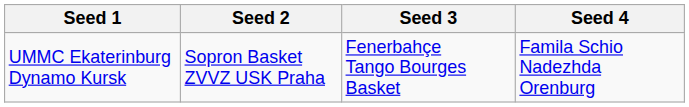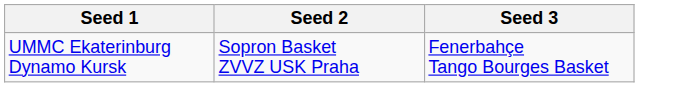- column: Seed 4 | Famila Schio Nadezhda Orenburg
